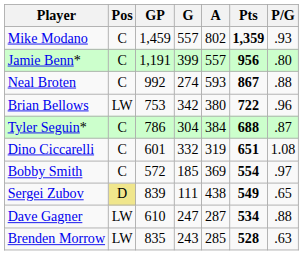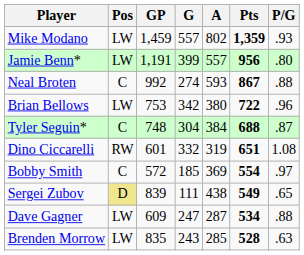Mike Modano | Pos: C -> LW
Jamie Benn* | Pos: C -> LW
Tyler Seguin* | GP: 786 -> 748
Dino Ciccarelli | Pos: C -> RW
Dave Gagner | GP: 610 -> 609
